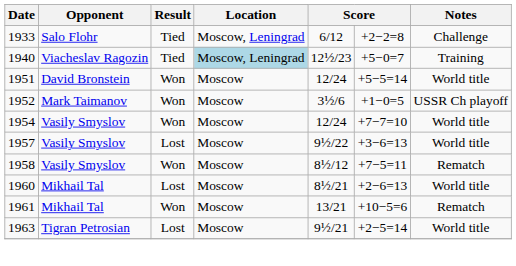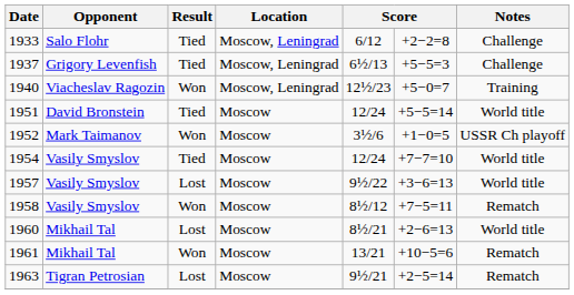+ row: 1937 | Grigory Levenfish | Tied | Moscow, Leningrad | 6½/13 | +5−5=3 | Challenge
1940 | Result: Tied -> Won
1940 | Location: lightblue background -> no background
1951 | Result: Won -> Tied
1954 | Result: Won -> Tied
1963 | Notes: World title -> Rematch
